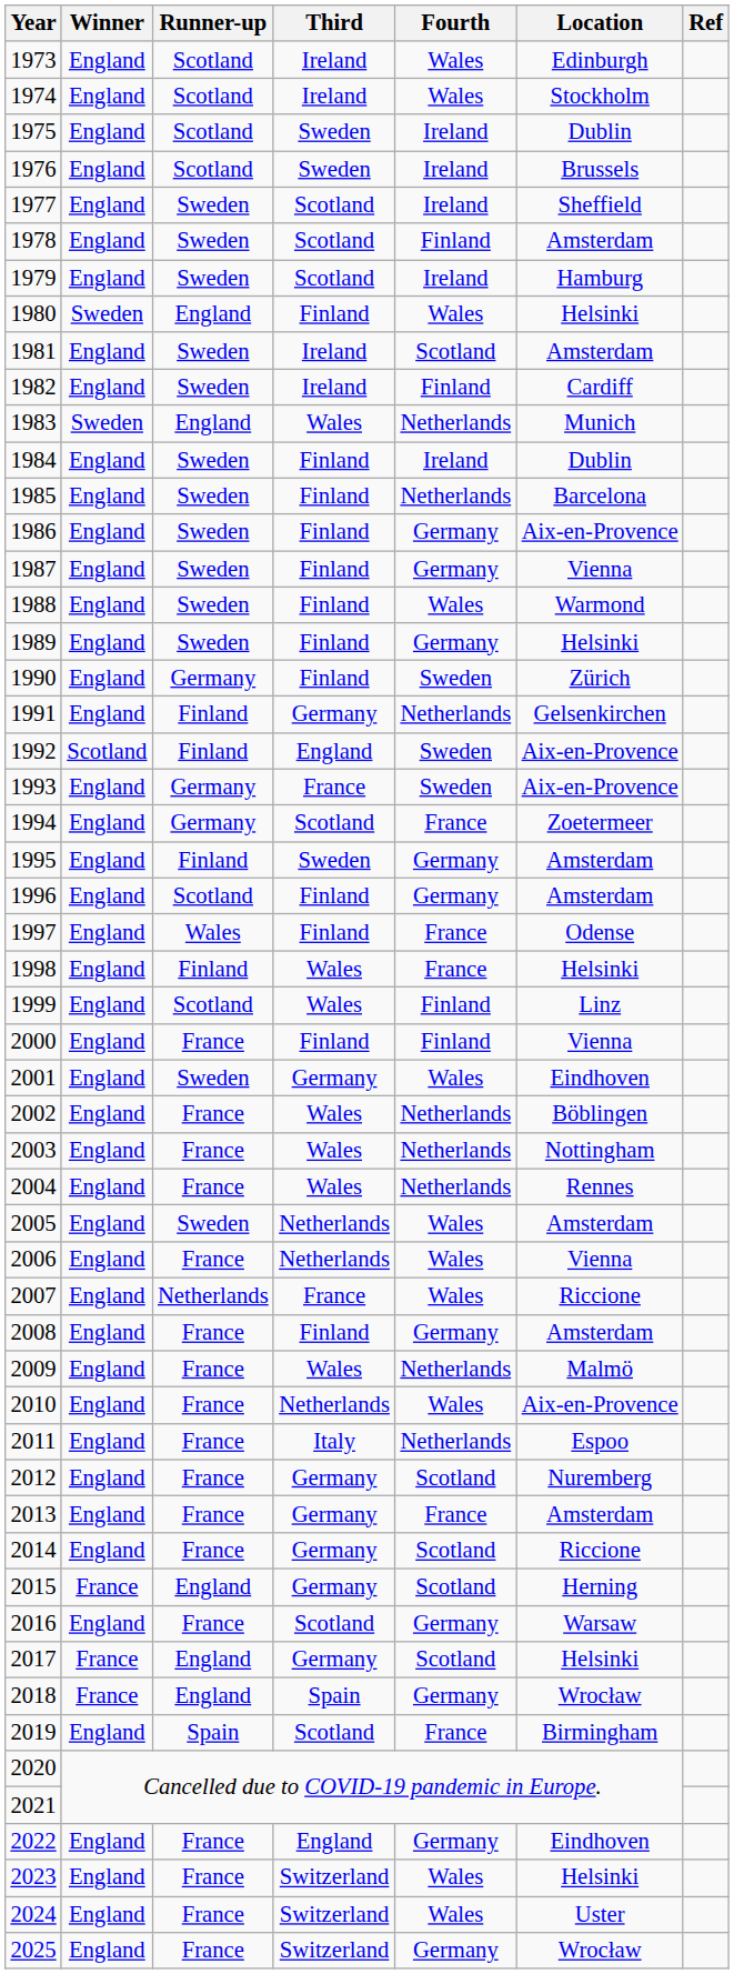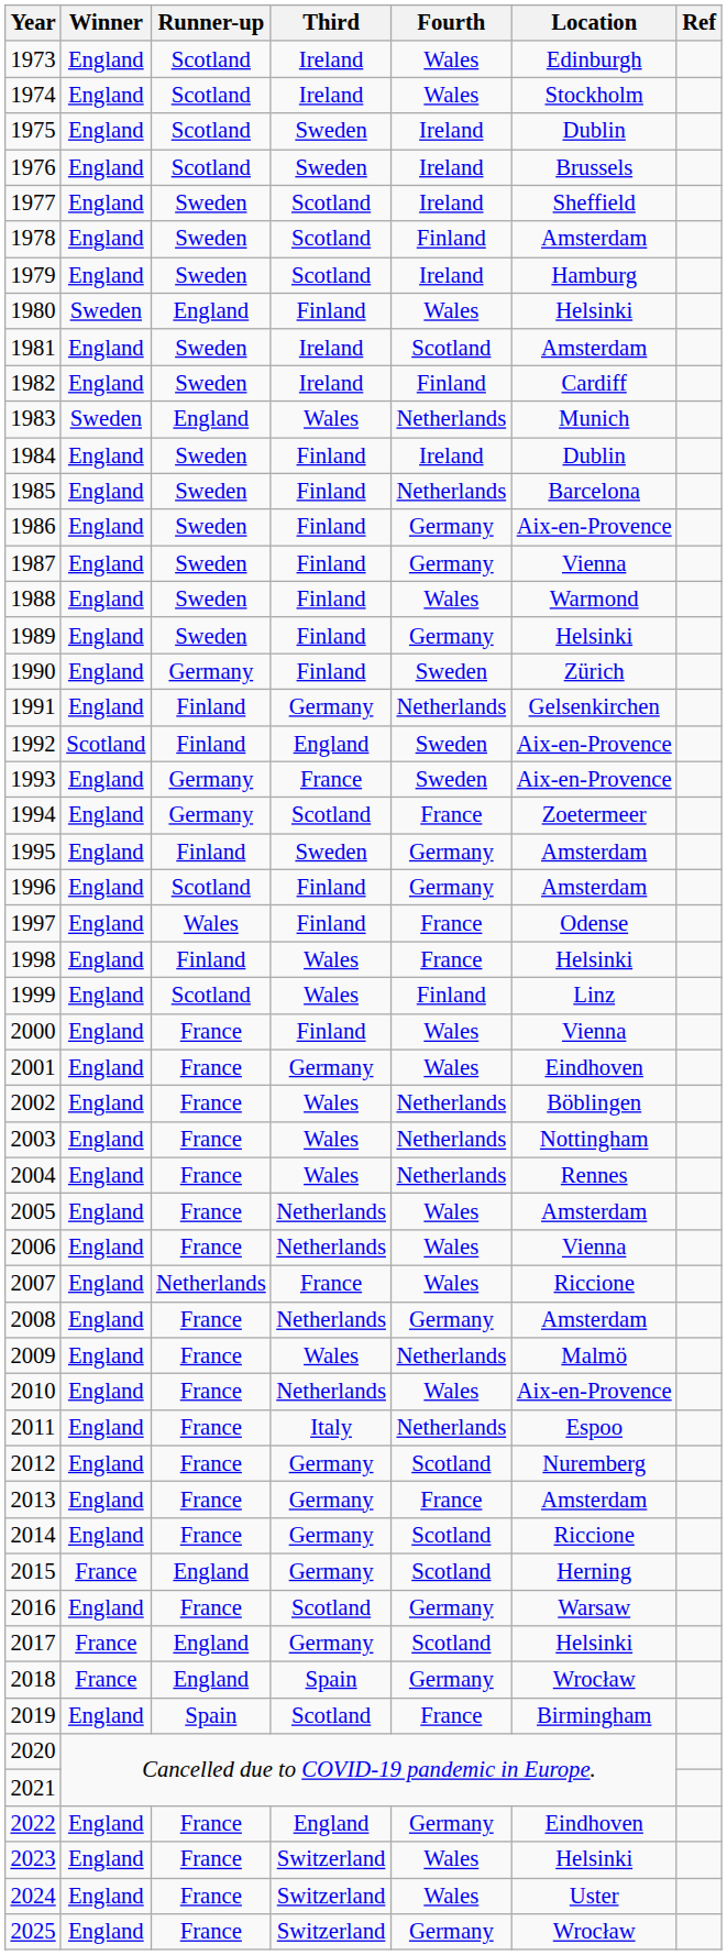2000 | Fourth: Finland -> Wales
2001 | Runner-up: Sweden -> France
2005 | Runner-up: Sweden -> France
2008 | Third: Finland -> Netherlands
